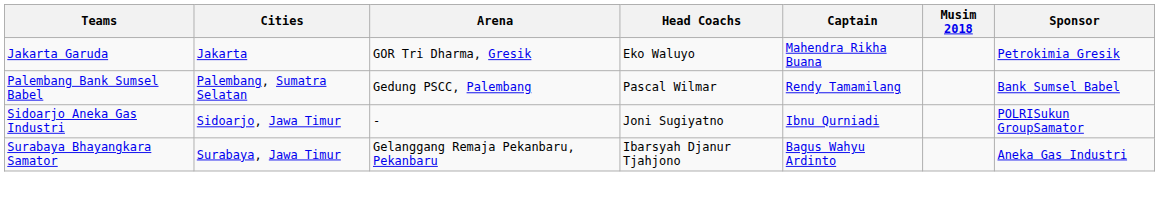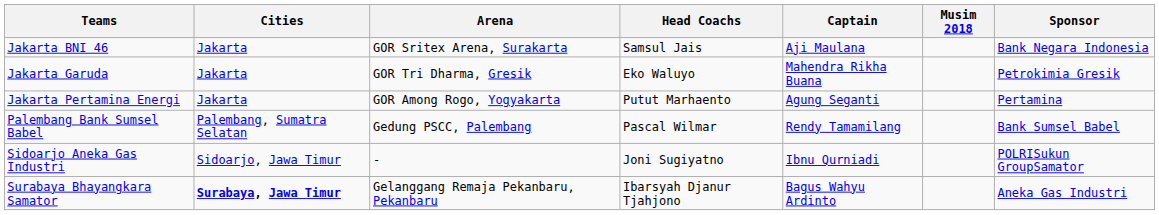+ row: Jakarta BNI 46 | Jakarta | GOR Sritex Arena, Surakarta | Samsul Jais | Aji Maulana | Bank Negara Indonesia
+ row: Jakarta Pertamina Energi | Jakarta | GOR Among Rogo, Yogyakarta | Putut Marhaento | Agung Seganti | Pertamina
Surabaya Bhayangkara Samator | Cities: normal -> bold
